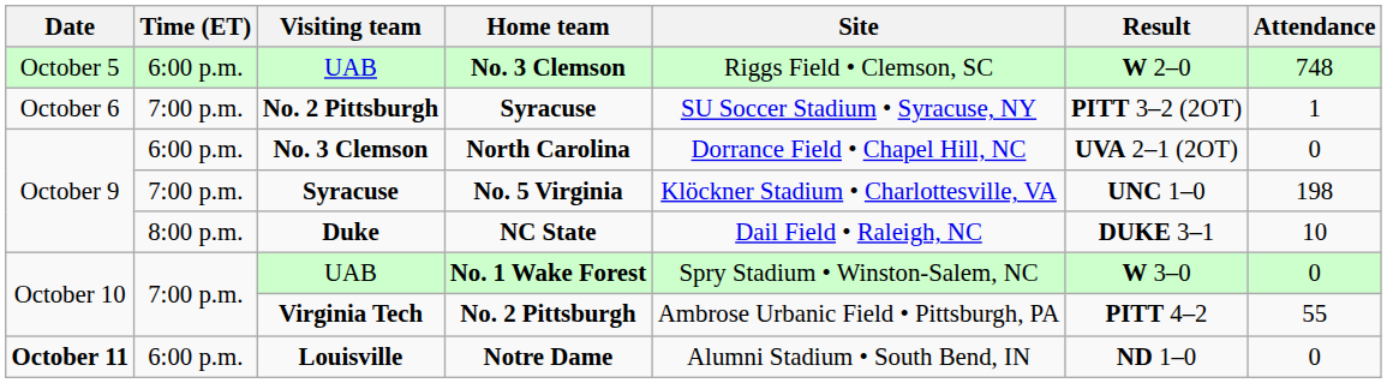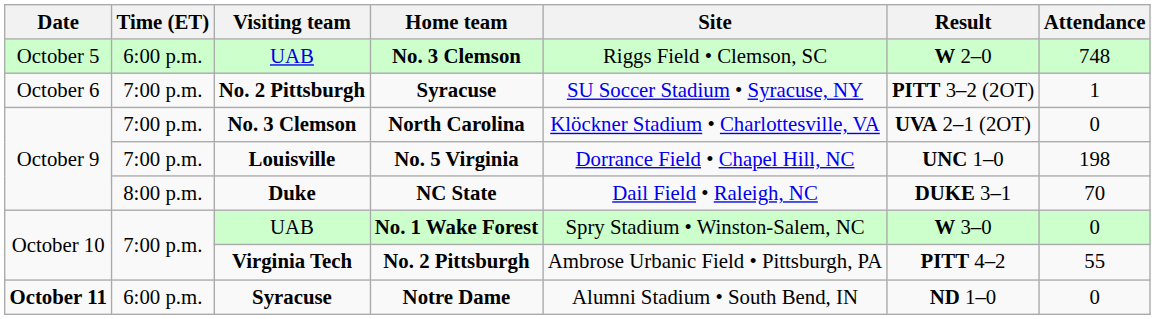North Carolina | Time (ET): 6:00 p.m. -> 7:00 p.m.
North Carolina | Site: Dorrance Field • Chapel Hill, NC -> Klöckner Stadium • Charlottesville, VA
No. 5 Virginia | Visiting team: Syracuse -> Louisville
No. 5 Virginia | Site: Klöckner Stadium • Charlottesville, VA -> Dorrance Field • Chapel Hill, NC
NC State | Attendance: 10 -> 70
Notre Dame | Visiting team: Louisville -> Syracuse
